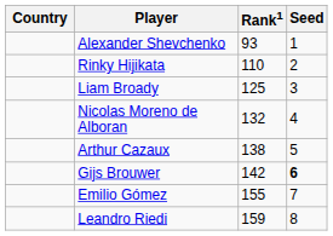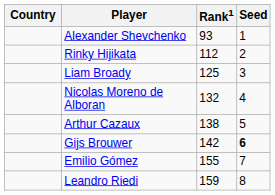Rinky Hijikata | Rank1: 110 -> 112
